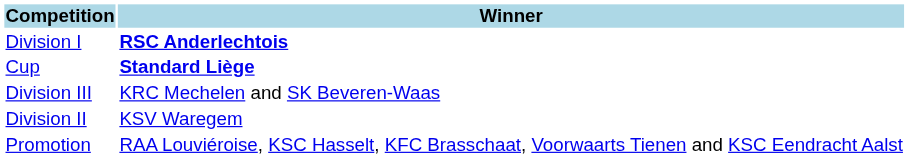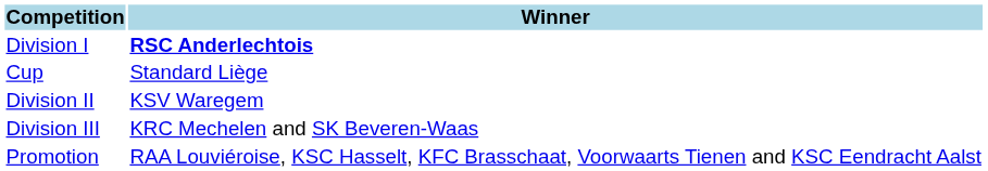Cup | Winner: bold -> normal
rows swapped: Division II <-> Division III
